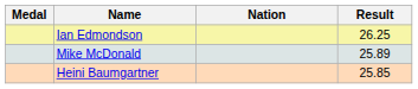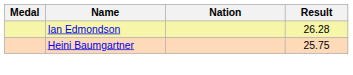Ian Edmondson | Result: 26.25 -> 26.28
- row: Mike McDonald | 25.89
Heini Baumgartner | Result: 25.85 -> 25.75
